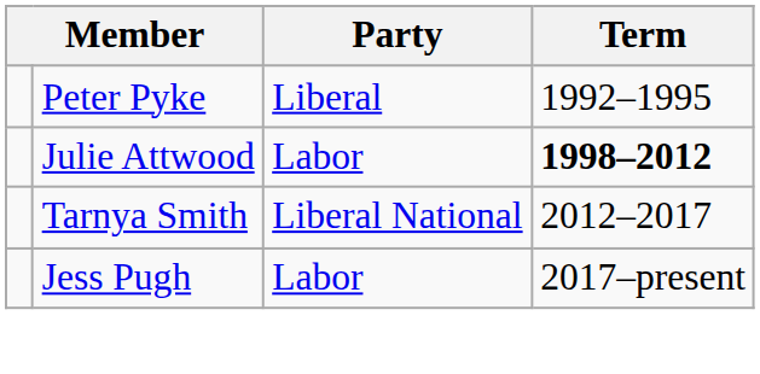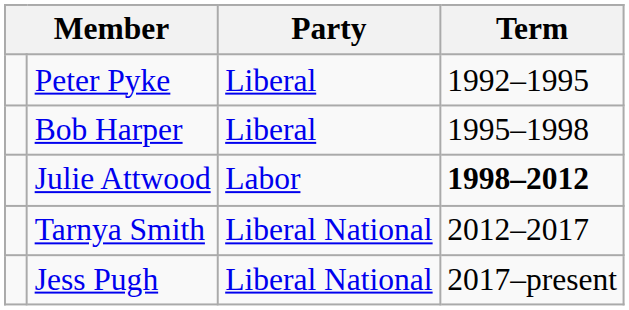+ row: Bob Harper | Liberal | 1995–1998
Jess Pugh | Party: Labor -> Liberal National
